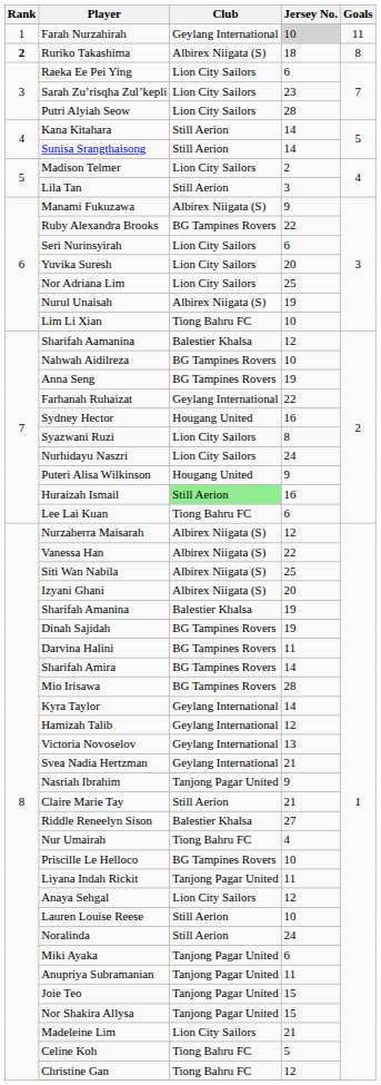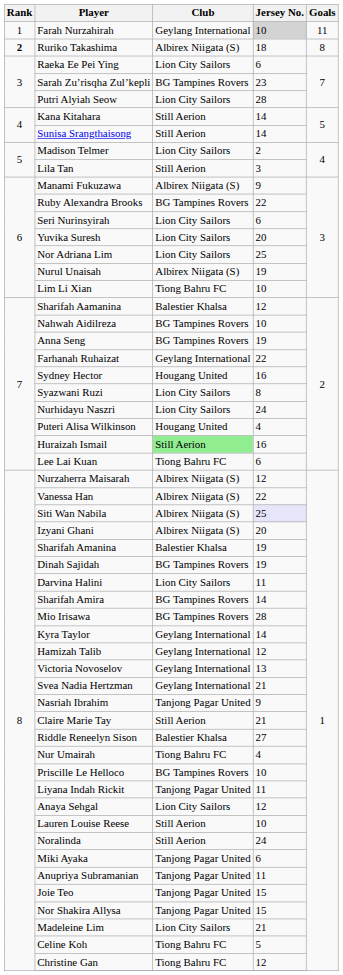Sarah Zu’risqha Zul’kepli | Club: Lion City Sailors -> BG Tampines Rovers
Puteri Alisa Wilkinson | Jersey No.: 9 -> 4
Siti Wan Nabila | Jersey No.: no background -> lavender background
Darvina Halini | Club: BG Tampines Rovers -> Lion City Sailors
